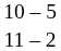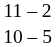rows swapped: 11 – 2 <-> 10 – 5
